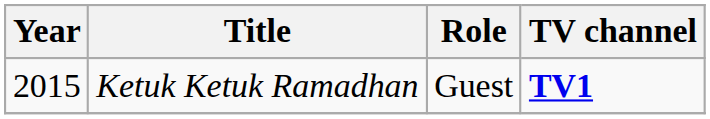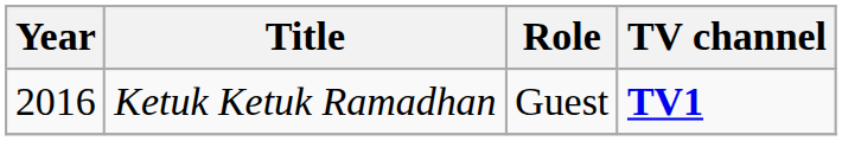Ketuk Ketuk Ramadhan | Year: 2015 -> 2016
